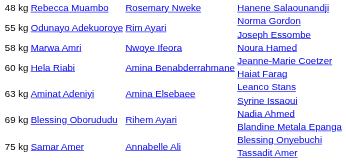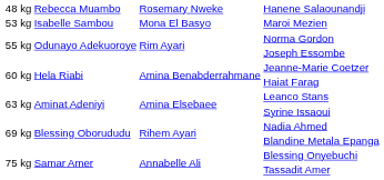+ row: 53 kg | Isabelle Sambou | Mona El Basyo | Maroi Mezien
- row: 58 kg | Marwa Amri | Nwoye Ifeora | Noura Hamed
